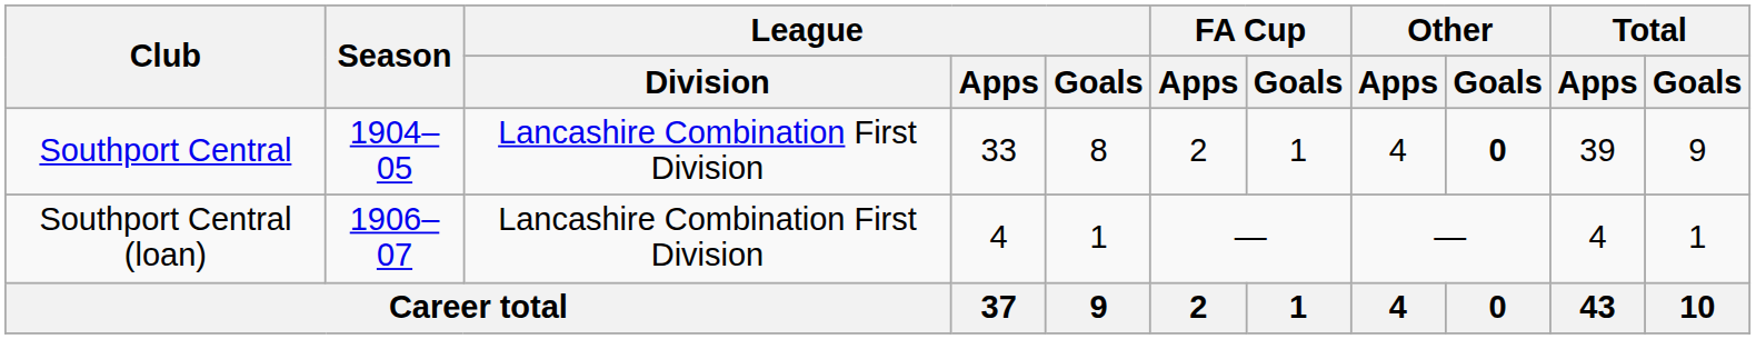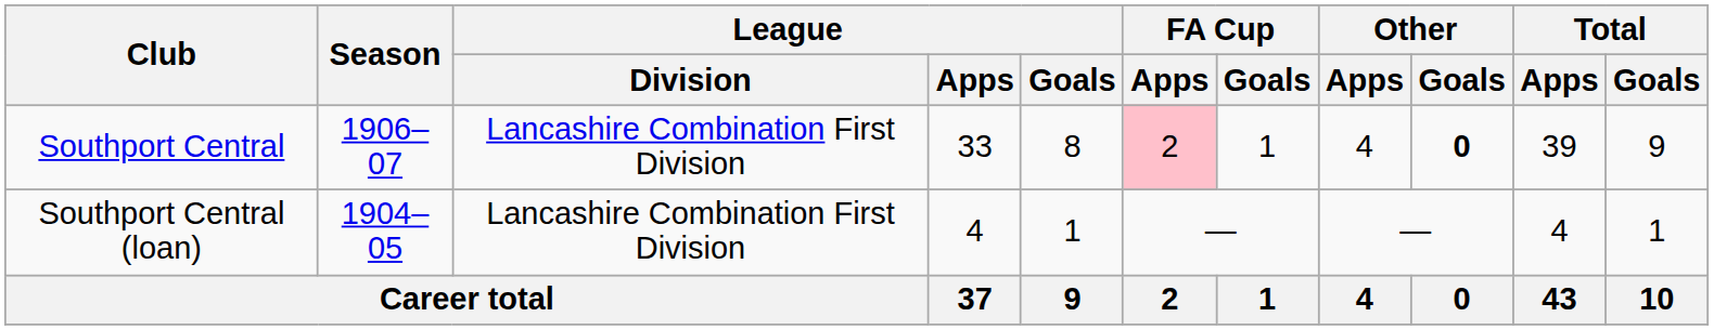Southport Central | Season: 1904–05 -> 1906–07
Southport Central | FA Cup / Apps: no background -> pink background
Southport Central (loan) | Season: 1906–07 -> 1904–05
